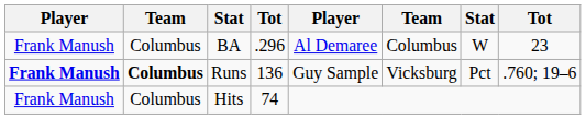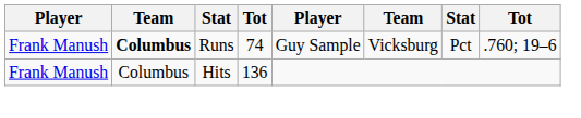- row: Frank Manush | Columbus | BA | .296 | Al Demaree | Columbus | W | 23
Runs | column 1: bold -> normal
Runs | column 4: 136 -> 74
Hits | column 4: 74 -> 136
